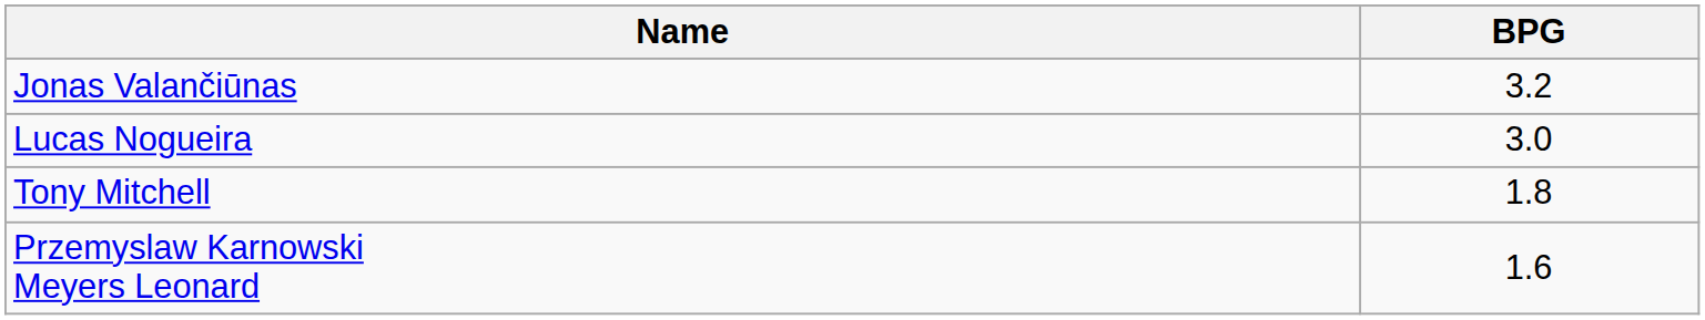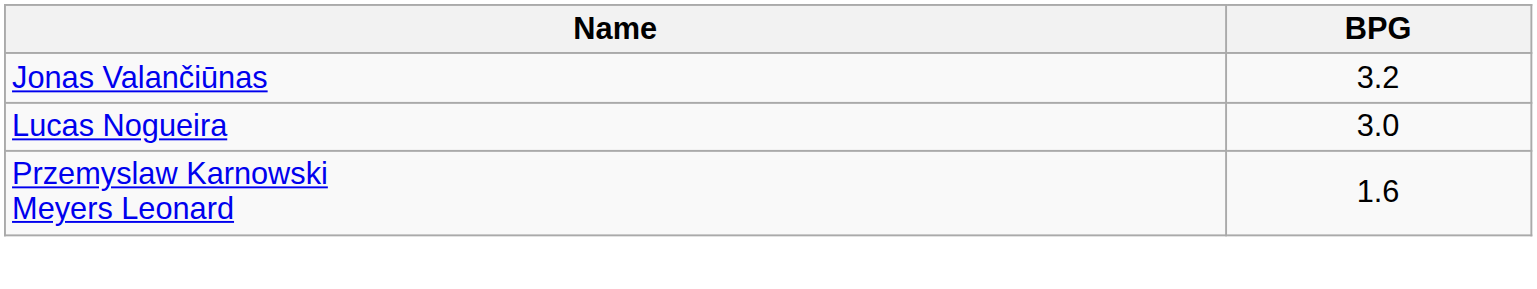- row: Tony Mitchell | 1.8
